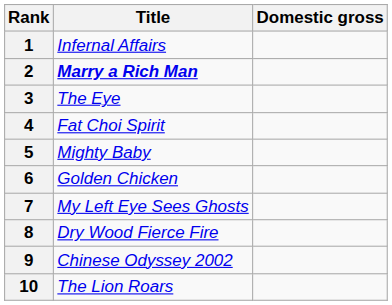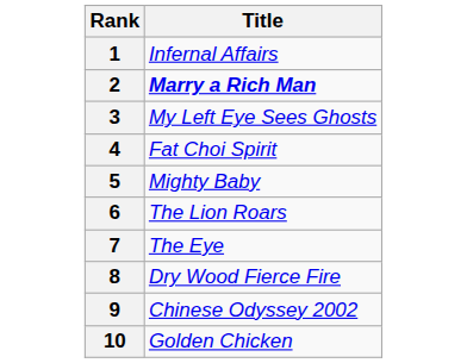- column: Domestic gross
3 | Title: The Eye -> My Left Eye Sees Ghosts
6 | Title: Golden Chicken -> The Lion Roars
7 | Title: My Left Eye Sees Ghosts -> The Eye
10 | Title: The Lion Roars -> Golden Chicken
